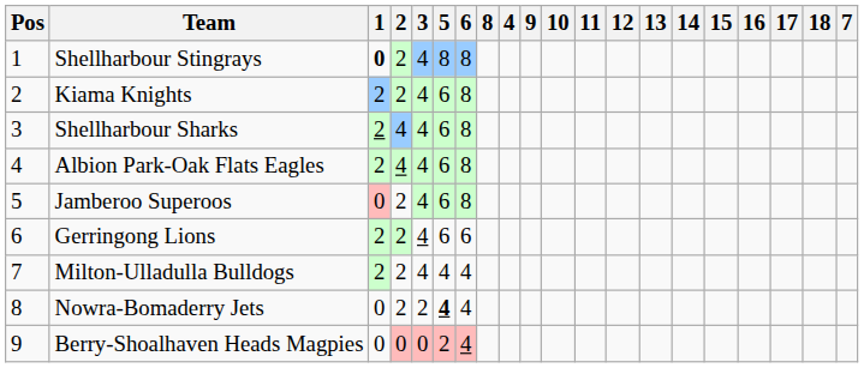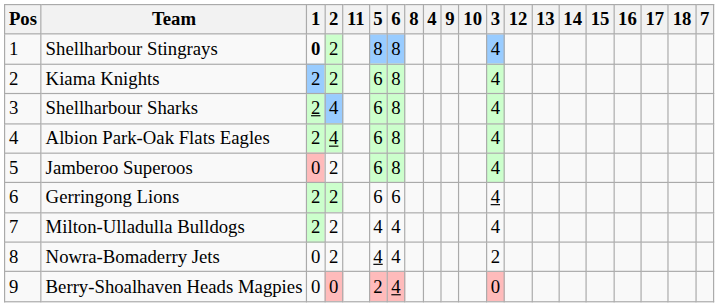columns swapped: 3 <-> 11
Nowra-Bomaderry Jets | 5: bold -> normal
